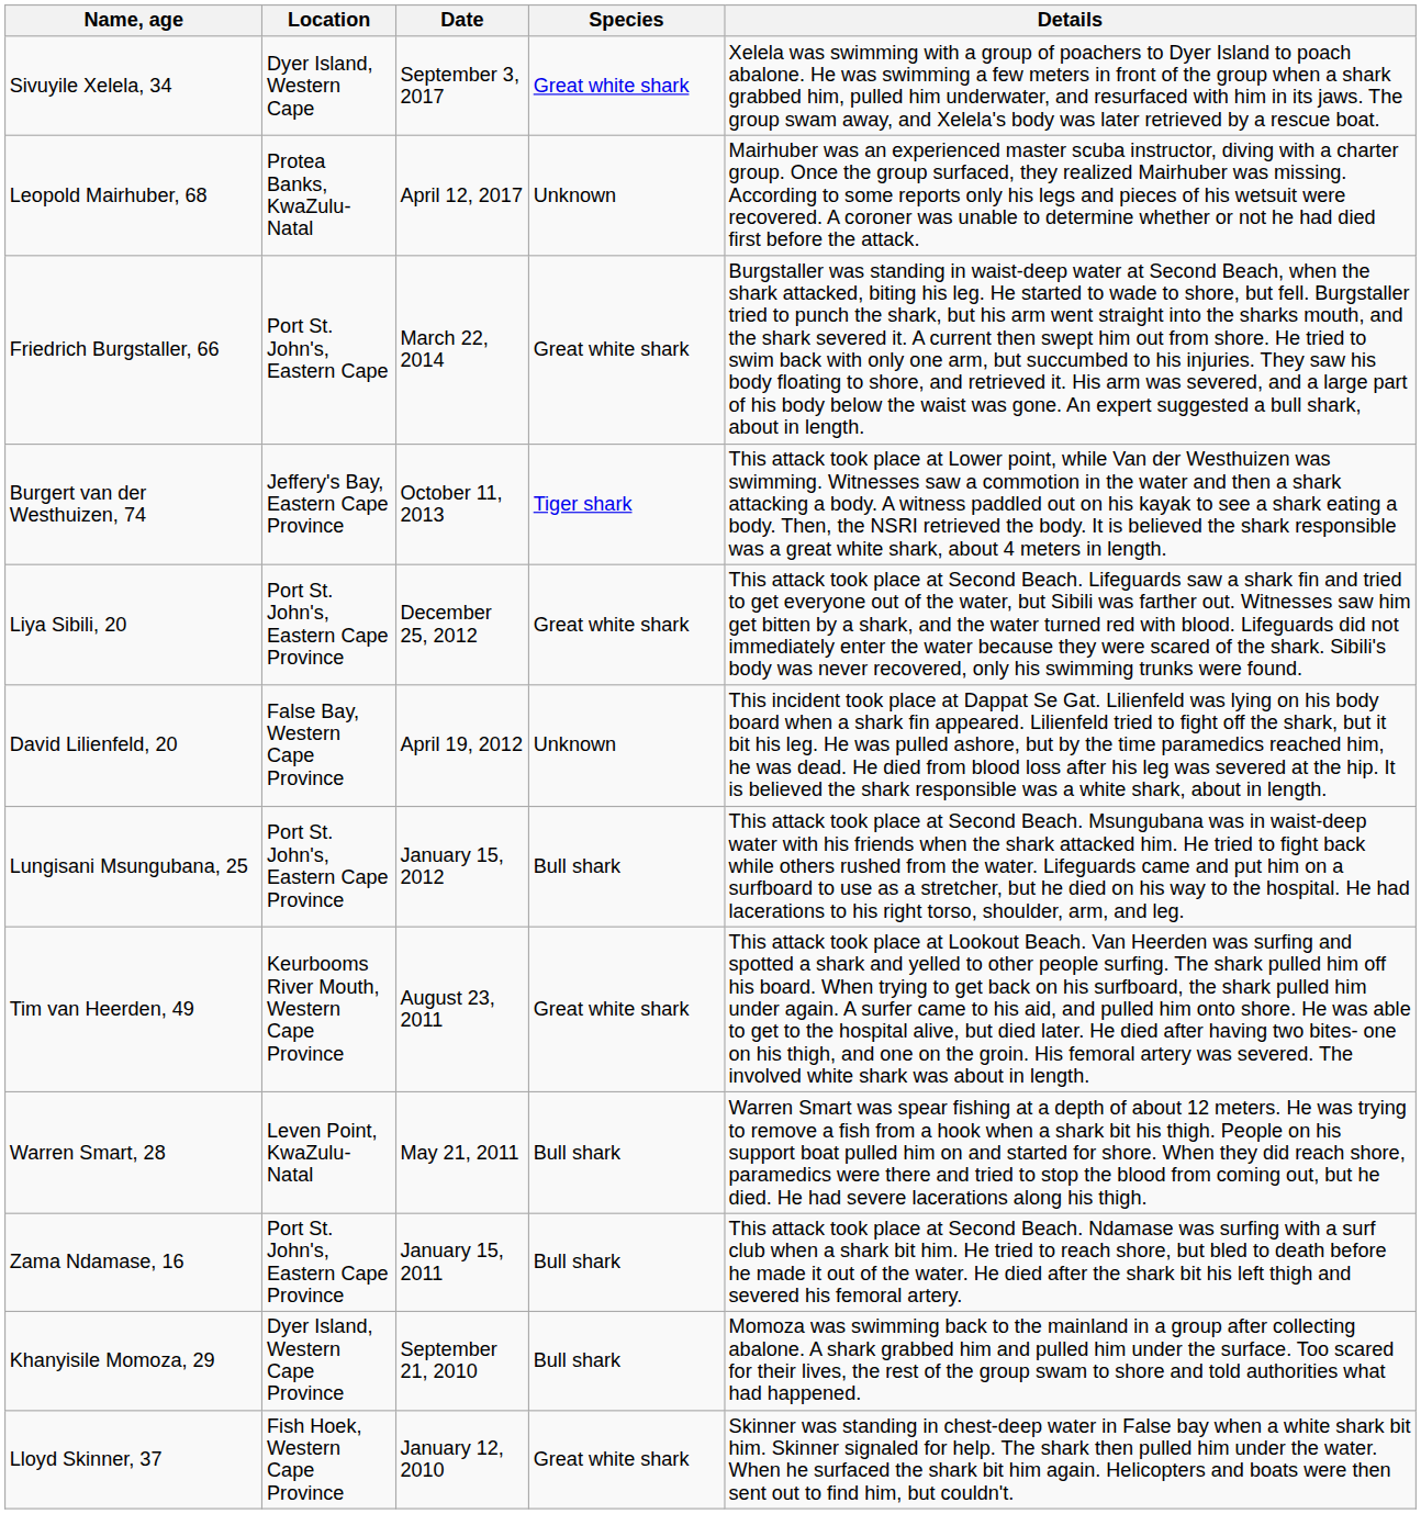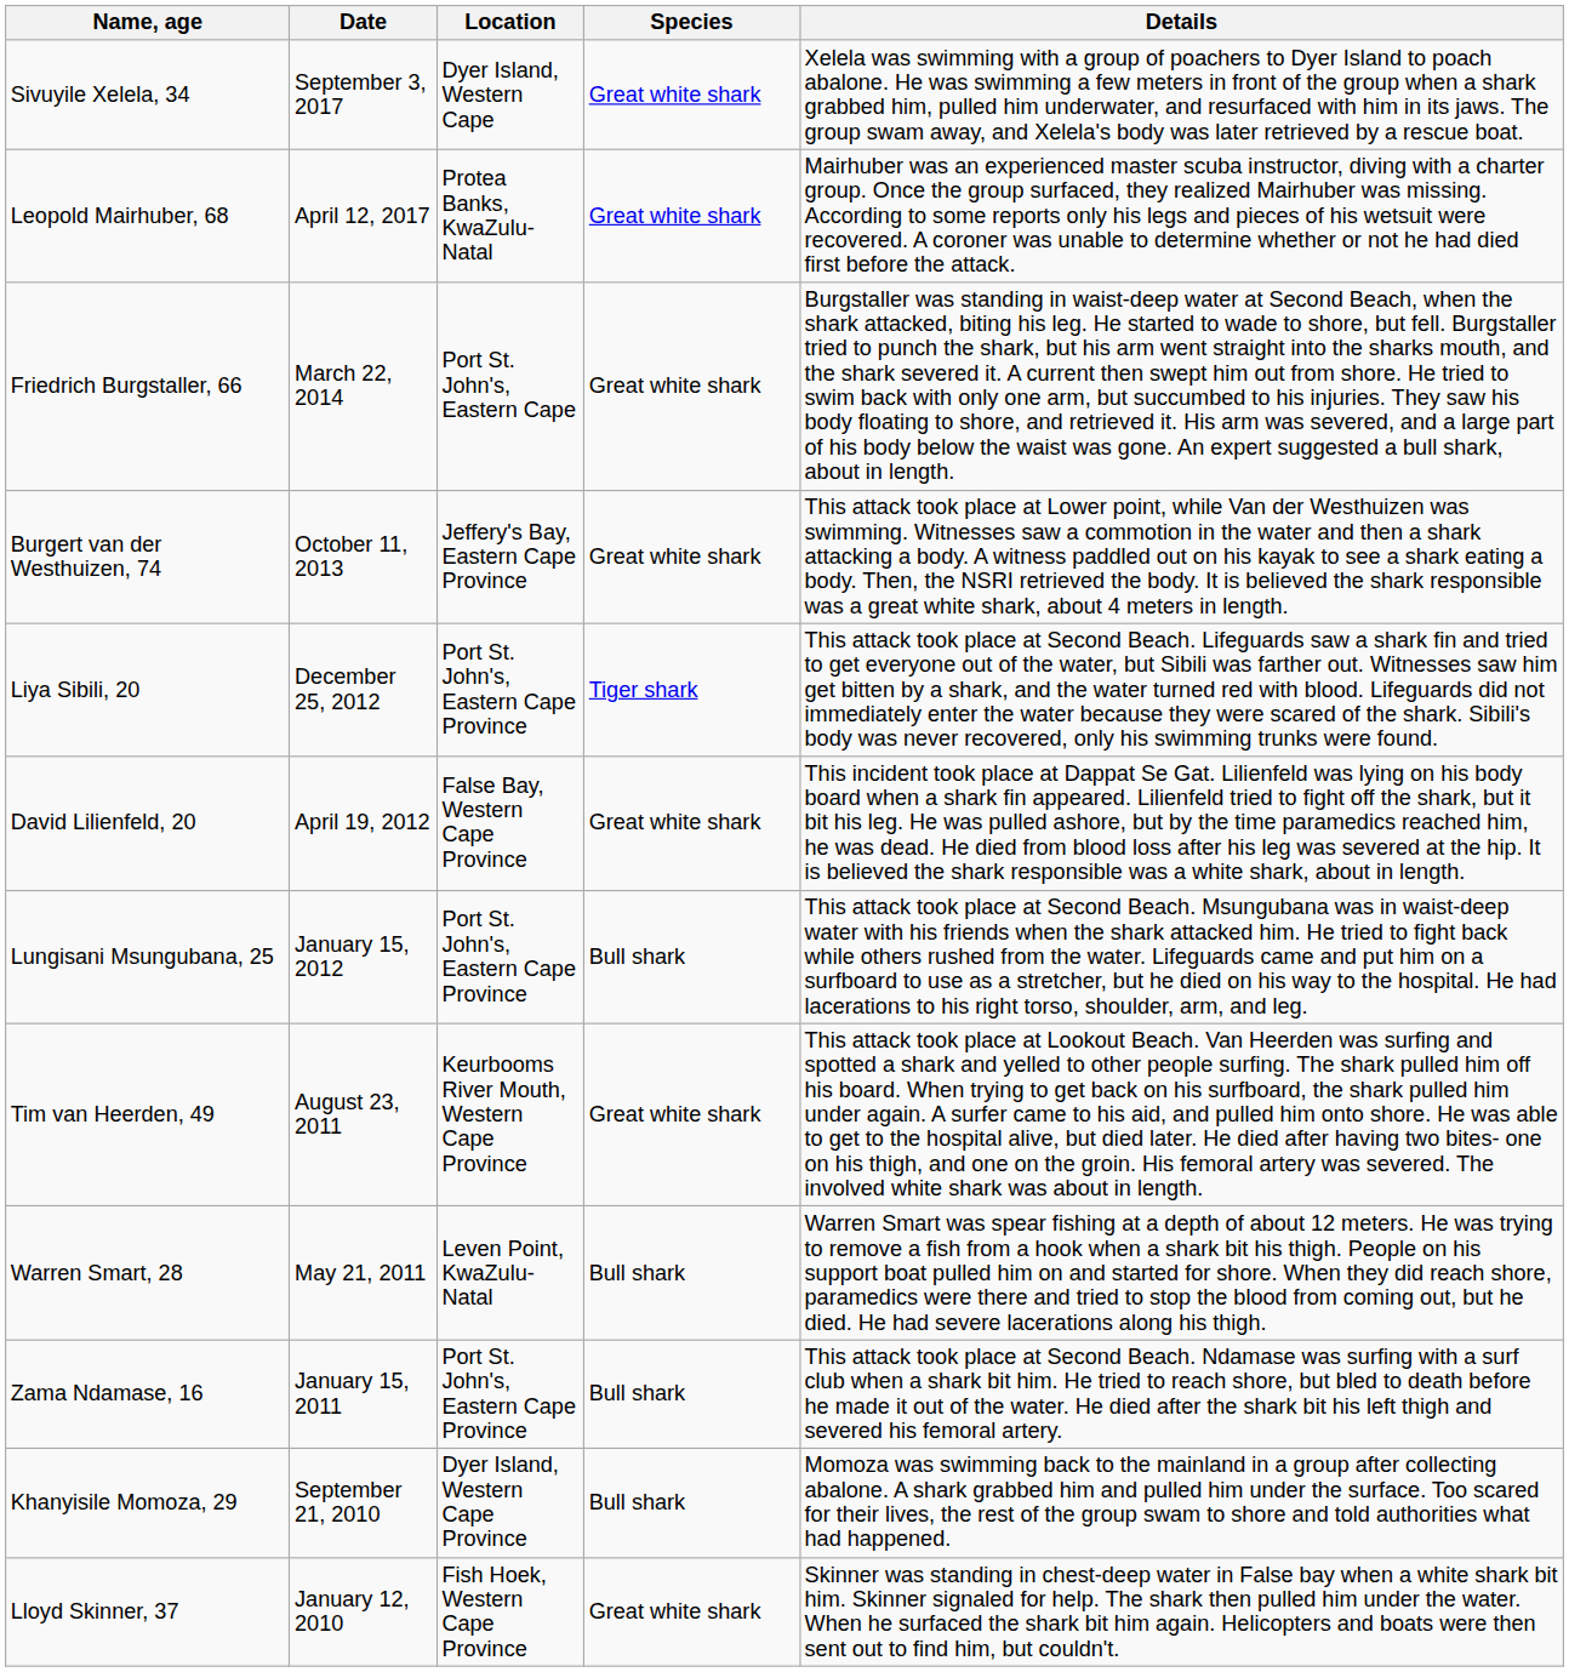columns swapped: Date <-> Location
Leopold Mairhuber, 68 | Species: Unknown -> Great white shark
Burgert van der Westhuizen, 74 | Species: Tiger shark -> Great white shark
Liya Sibili, 20 | Species: Great white shark -> Tiger shark
David Lilienfeld, 20 | Species: Unknown -> Great white shark
